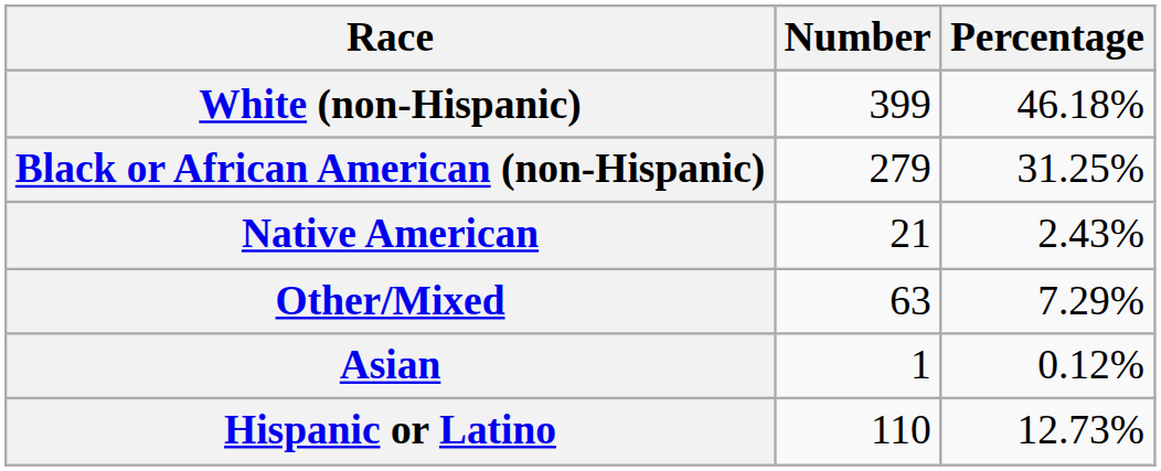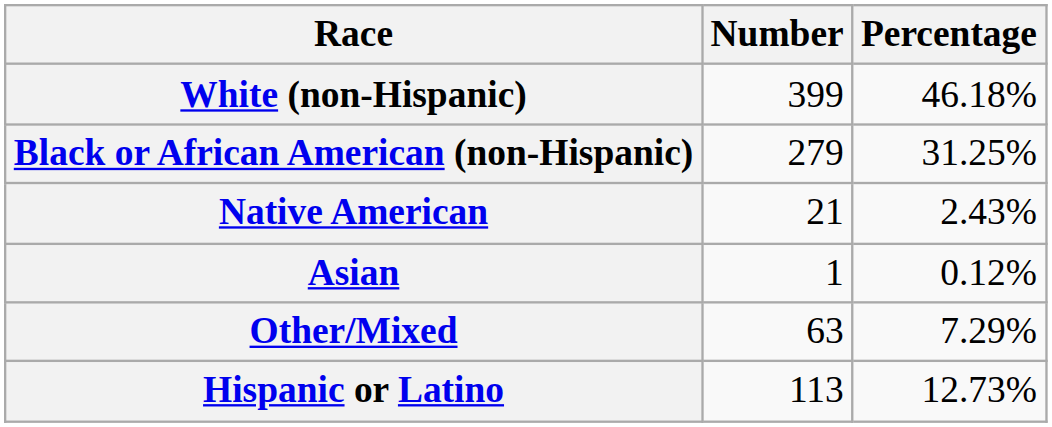rows swapped: Asian <-> Other/Mixed
Hispanic or Latino | Number: 110 -> 113
